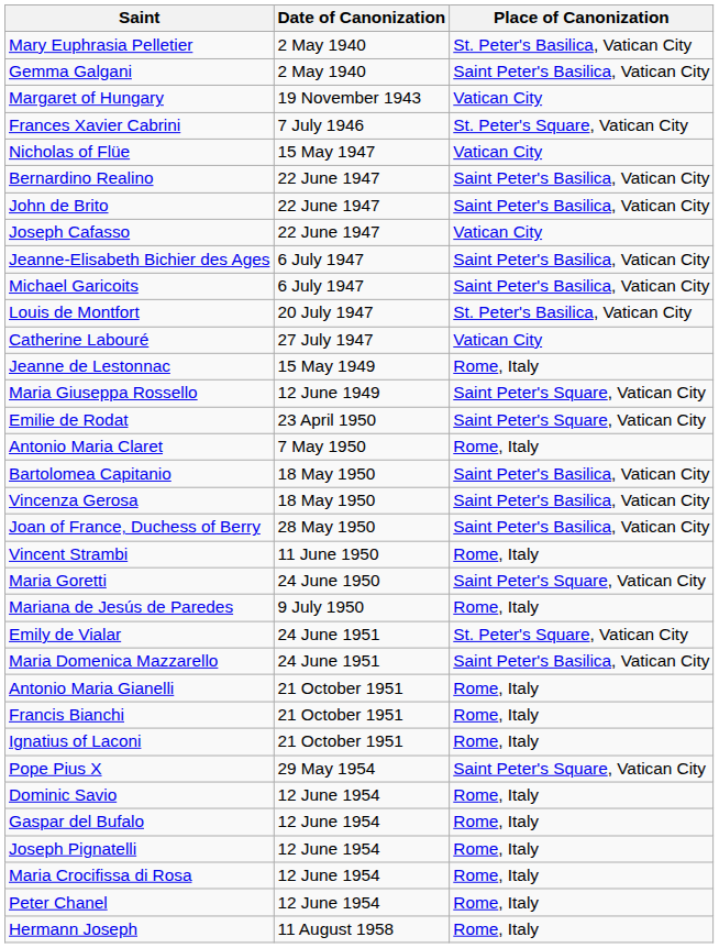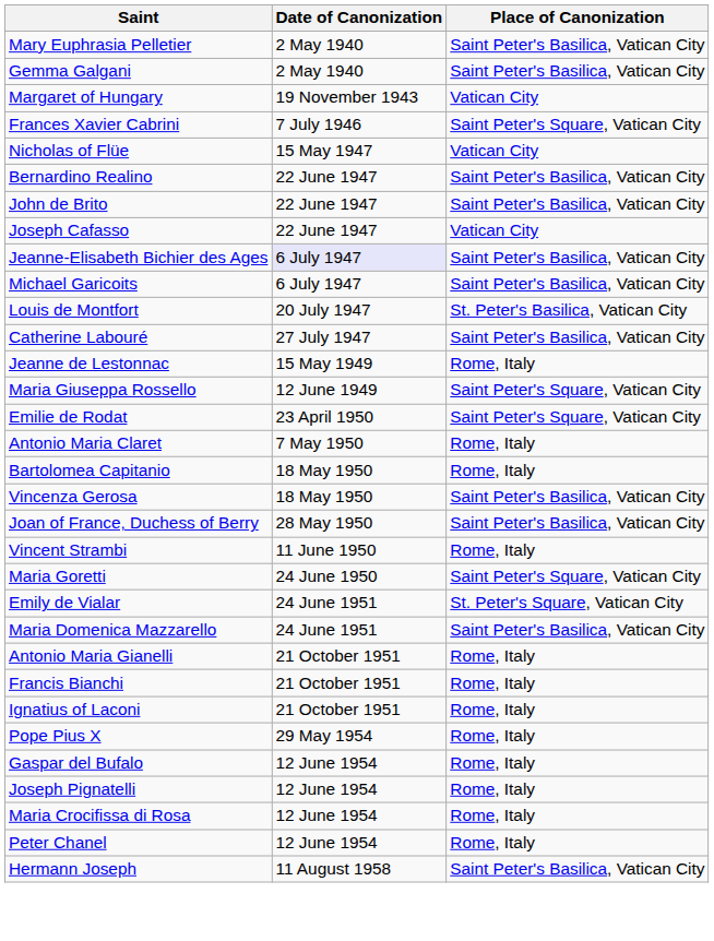Mary Euphrasia Pelletier | Place of Canonization: St. Peter's Basilica, Vatican City -> Saint Peter's Basilica, Vatican City
Frances Xavier Cabrini | Place of Canonization: St. Peter's Square, Vatican City -> Saint Peter's Square, Vatican City
Jeanne-Elisabeth Bichier des Ages | Date of Canonization: no background -> lavender background
Catherine Labouré | Place of Canonization: Vatican City -> Saint Peter's Basilica, Vatican City
Bartolomea Capitanio | Place of Canonization: Saint Peter's Basilica, Vatican City -> Rome, Italy
- row: Mariana de Jesús de Paredes | 9 July 1950 | Rome, Italy
Pope Pius X | Place of Canonization: Saint Peter's Square, Vatican City -> Rome, Italy
- row: Dominic Savio | 12 June 1954 | Rome, Italy
Hermann Joseph | Place of Canonization: Rome, Italy -> Saint Peter's Basilica, Vatican City
